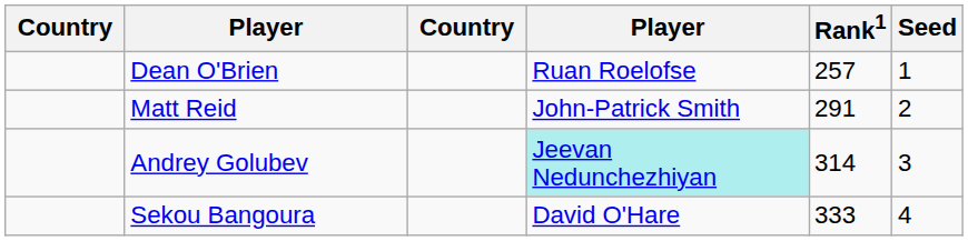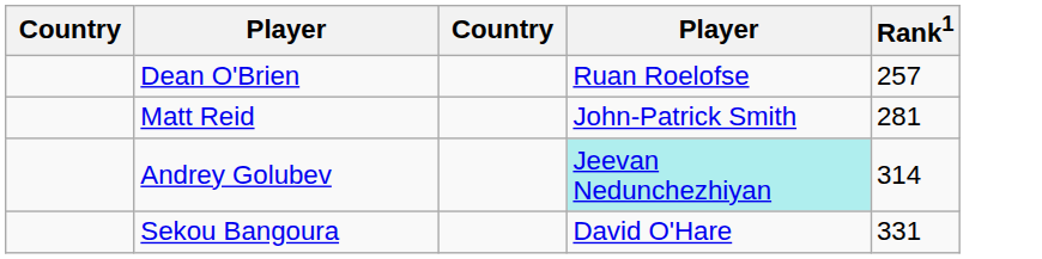- column: Seed | 1 | 2 | 3 | 4
Matt Reid | Rank1: 291 -> 281
Sekou Bangoura | Rank1: 333 -> 331
